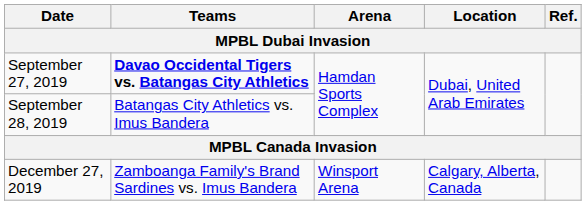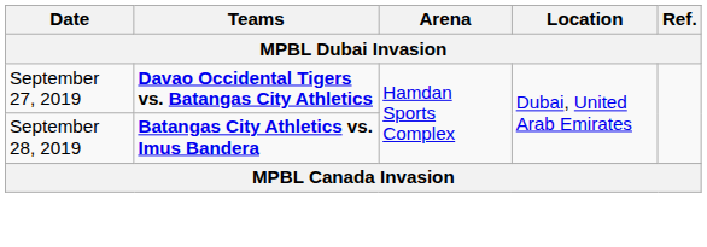September 28, 2019 | Teams: normal -> bold
- row: December 27, 2019 | Zamboanga Family's Brand Sardines vs. Imus Bandera | Winsport Arena | Calgary, Alberta, Canada
